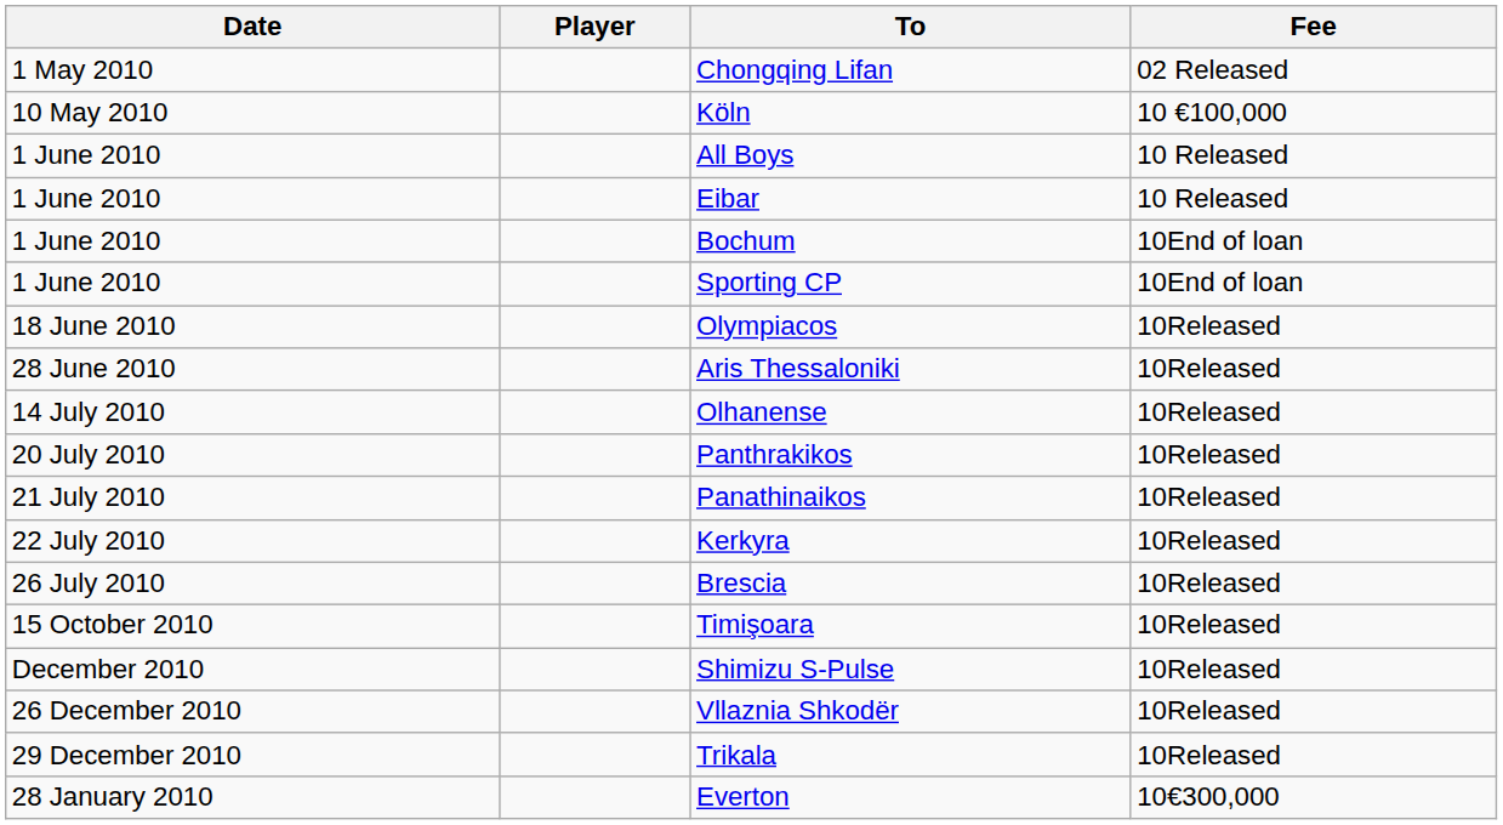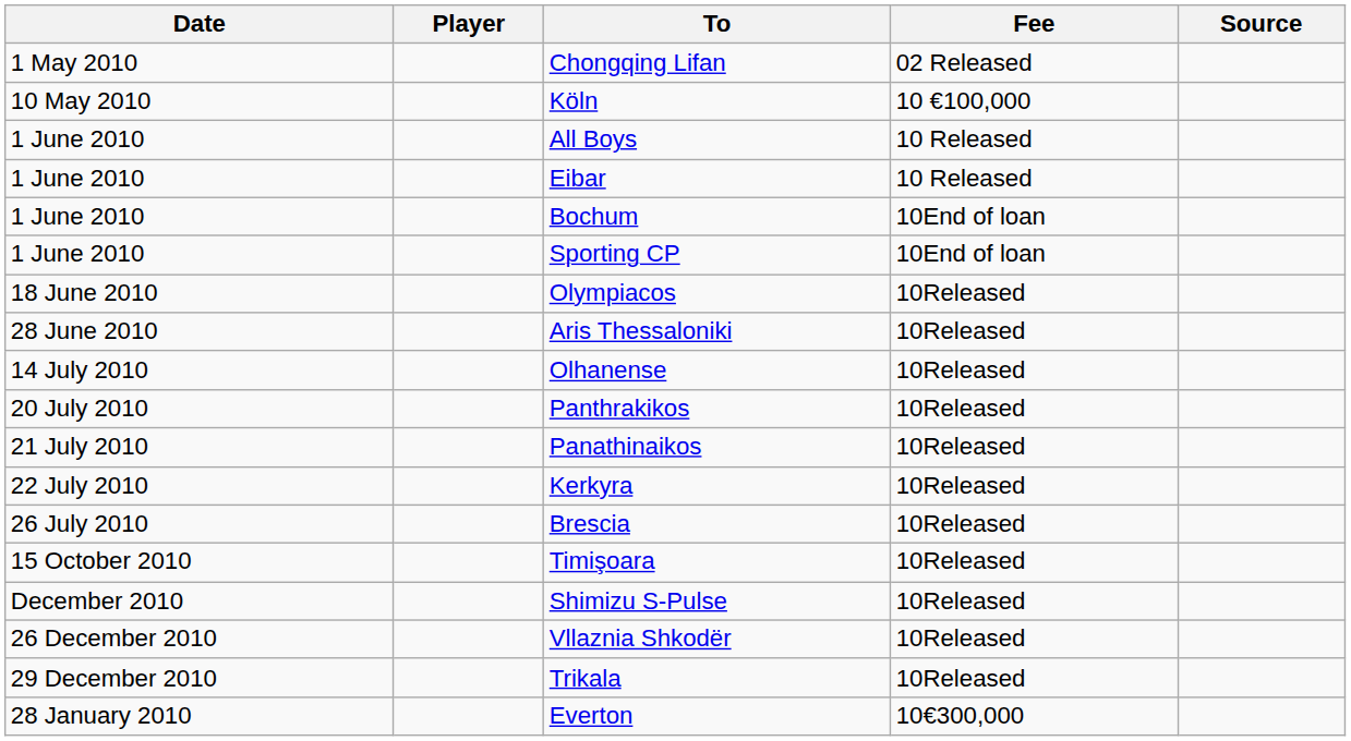+ column: Source
